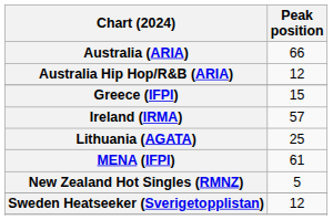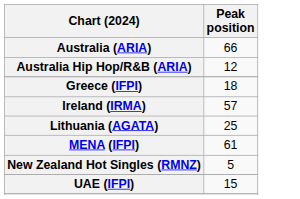Greece (IFPI) | Peak position: 15 -> 18
- row: Sweden Heatseeker (Sverigetopplistan) | 12
+ row: UAE (IFPI) | 15
